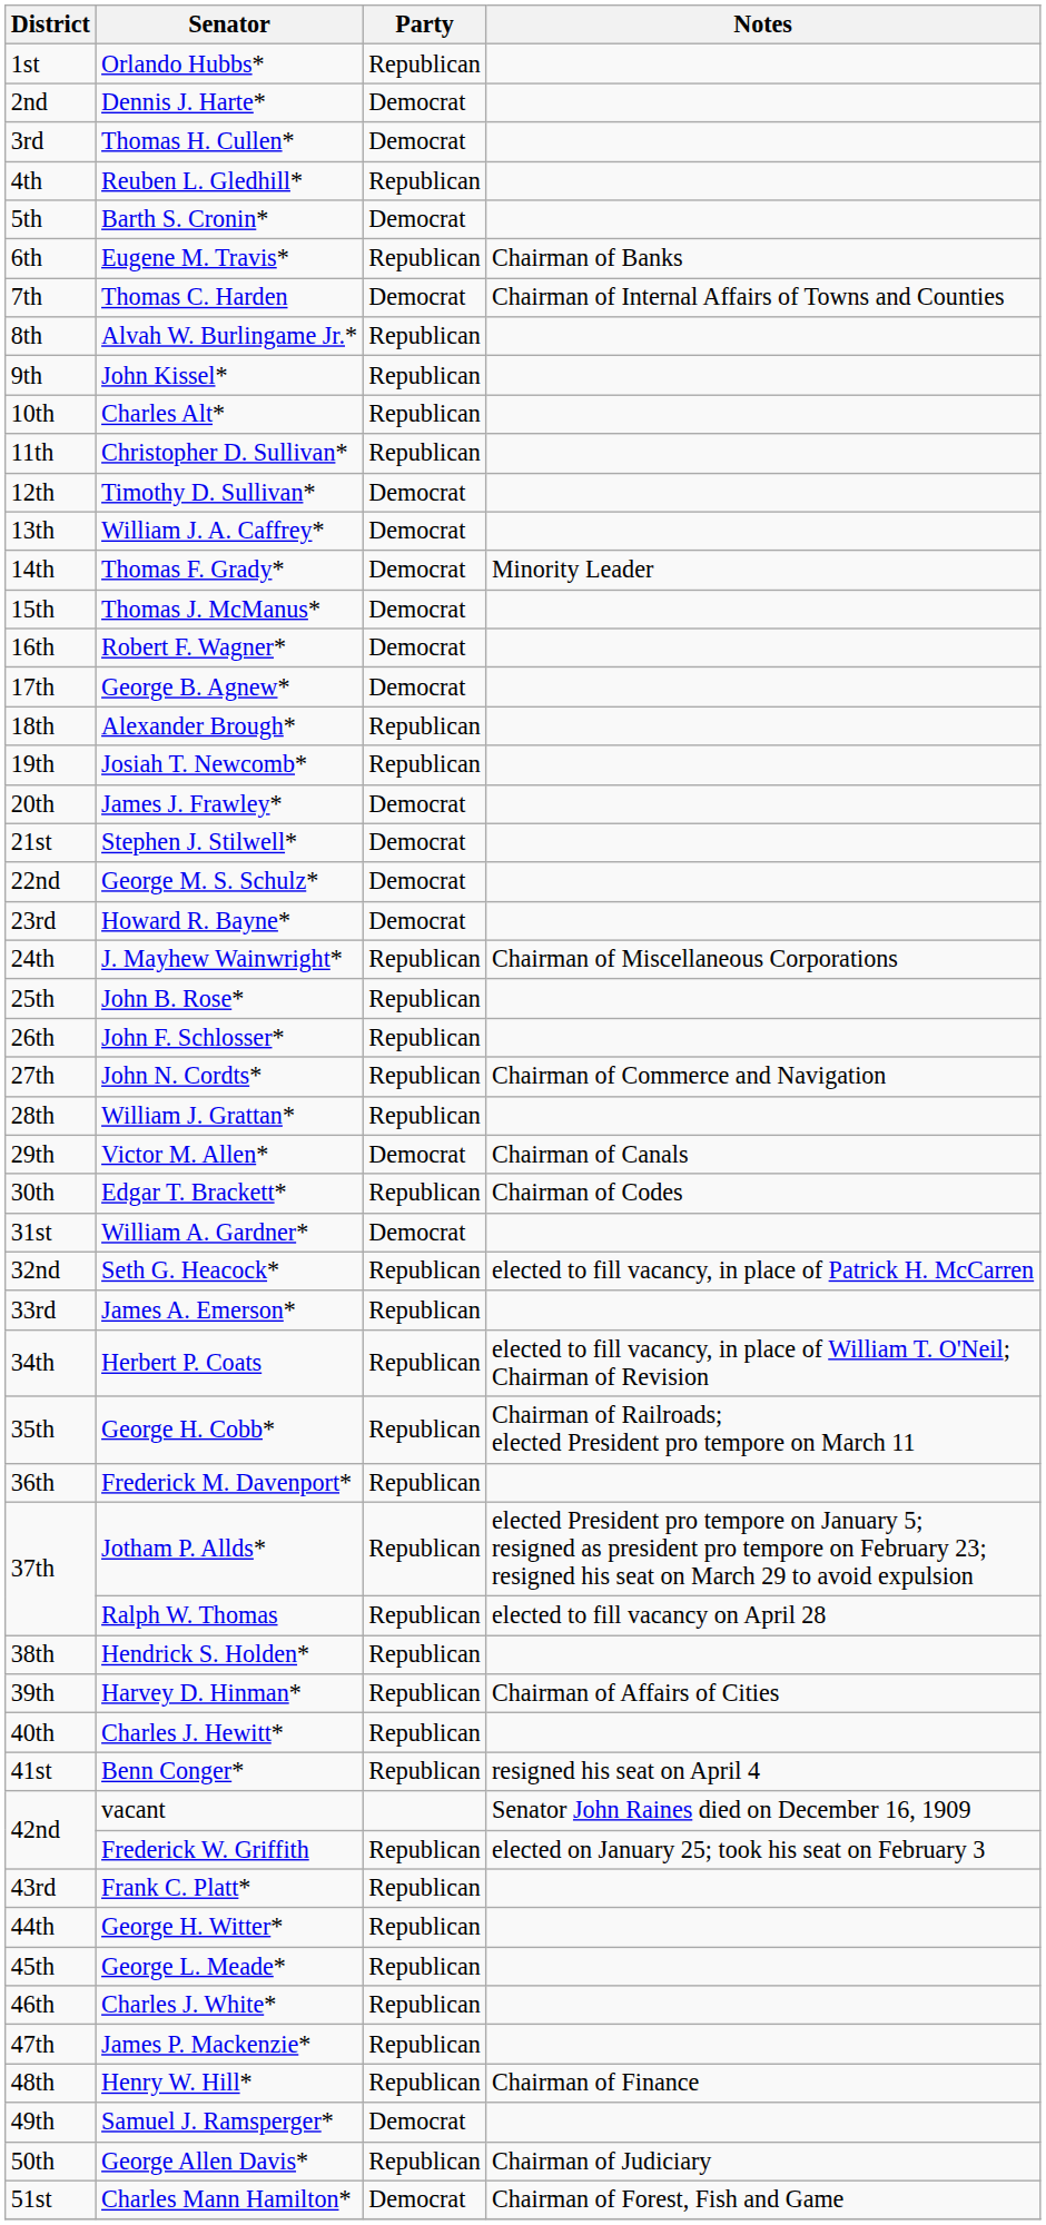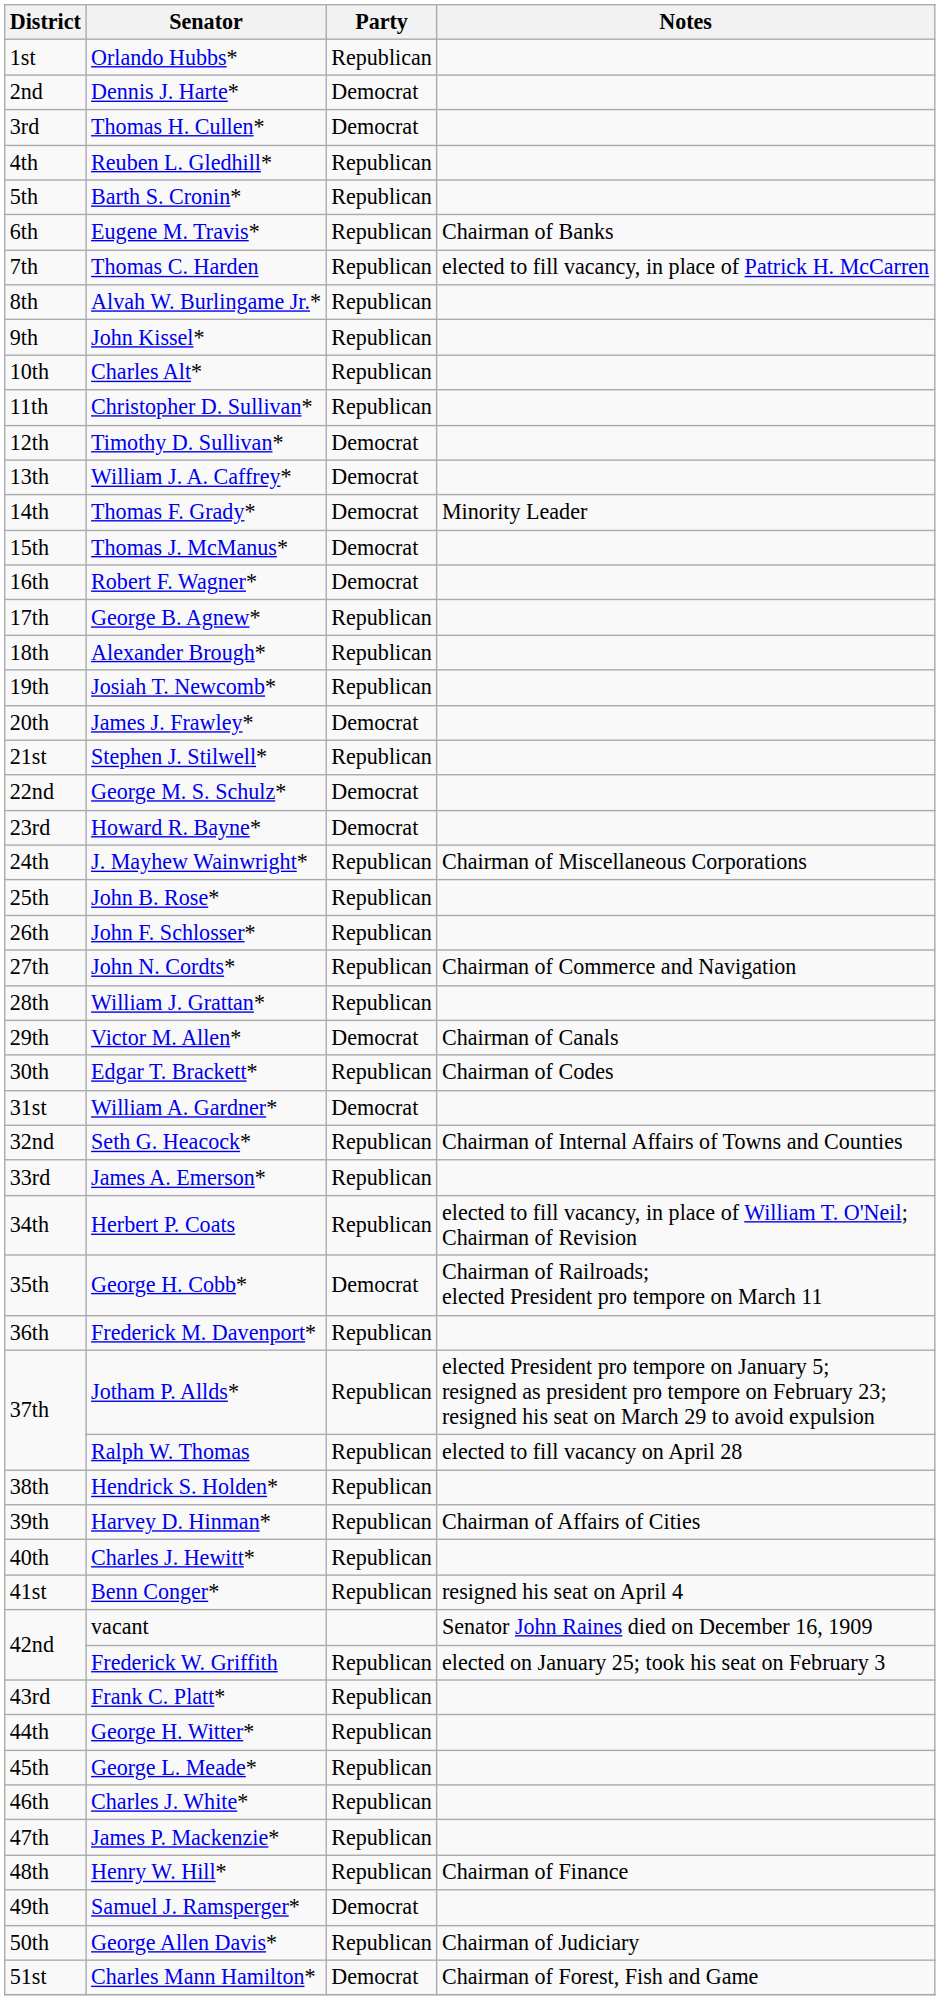Barth S. Cronin* | Party: Democrat -> Republican
Thomas C. Harden | Party: Democrat -> Republican
Thomas C. Harden | Notes: Chairman of Internal Affairs of Towns and Counties -> elected to fill vacancy, in place of Patrick H. McCarren
George B. Agnew* | Party: Democrat -> Republican
Stephen J. Stilwell* | Party: Democrat -> Republican
Seth G. Heacock* | Notes: elected to fill vacancy, in place of Patrick H. McCarren -> Chairman of Internal Affairs of Towns and Counties
George H. Cobb* | Party: Republican -> Democrat
